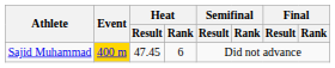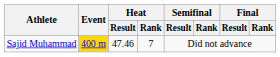Sajid Muhammad | Heat / Result: 47.45 -> 47.46
Sajid Muhammad | Heat / Rank: 6 -> 7
